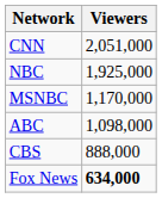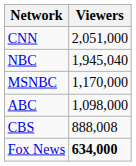NBC | Viewers: 1,925,000 -> 1,945,040
CBS | Viewers: 888,000 -> 888,008
